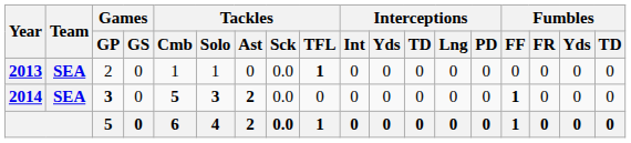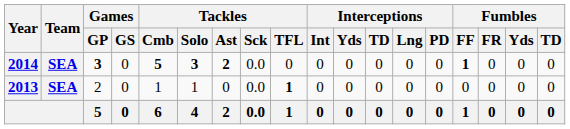rows swapped: 2013 <-> 2014
